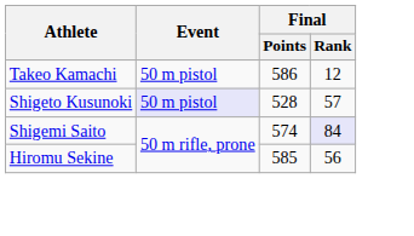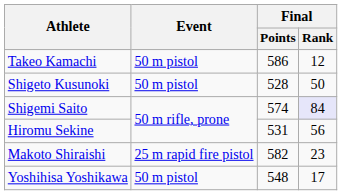Shigeto Kusunoki | Event: lavender background -> no background
Shigeto Kusunoki | Final / Rank: 57 -> 50
Hiromu Sekine | Final / Points: 585 -> 531
+ row: Makoto Shiraishi | 25 m rapid fire pistol | 582 | 23
+ row: Yoshihisa Yoshikawa | 50 m pistol | 548 | 17
